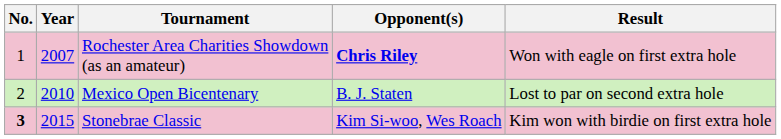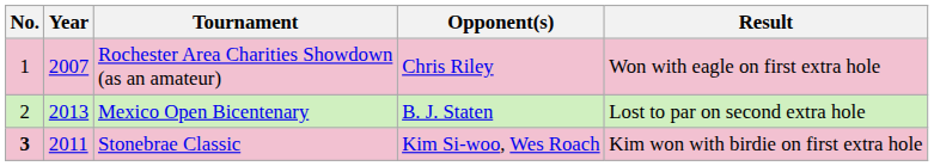Rochester Area Charities Showdown (as an amateur) | Opponent(s): bold -> normal
Mexico Open Bicentenary | Year: 2010 -> 2013
Stonebrae Classic | Year: 2015 -> 2011
